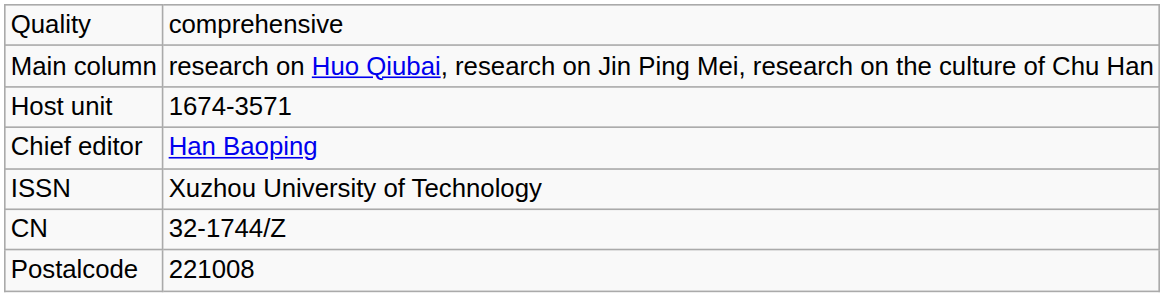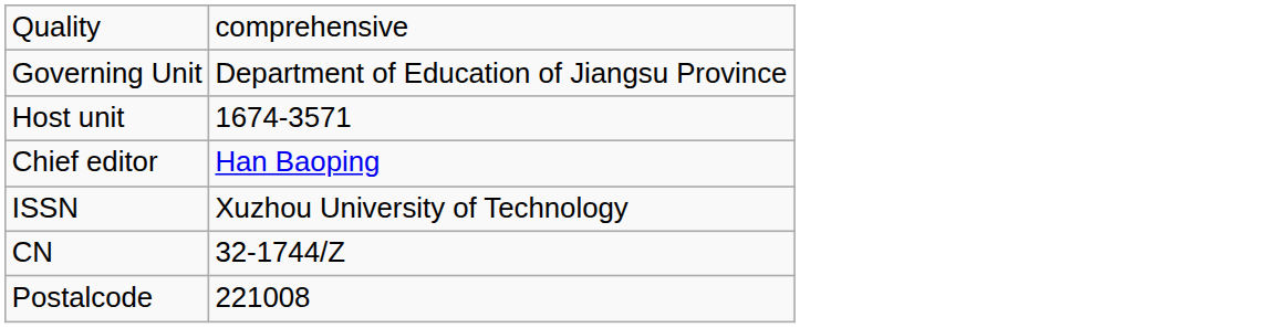- row: Main column | research on Huo Qiubai, research on Jin Ping Mei, research on the culture of Chu Han
+ row: Governing Unit | Department of Education of Jiangsu Province
